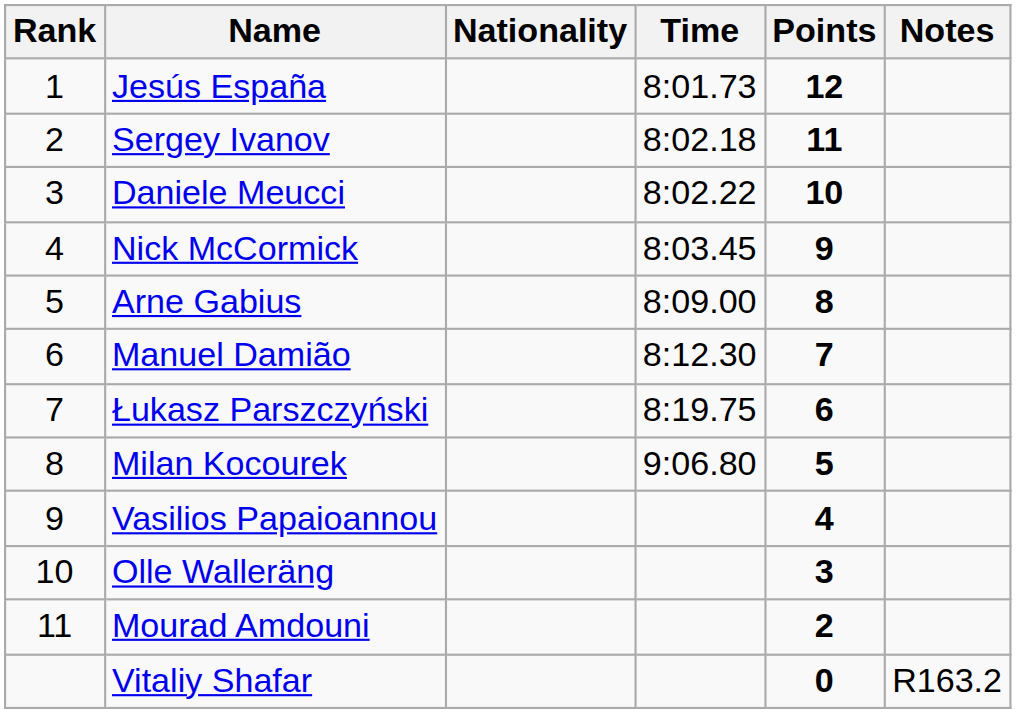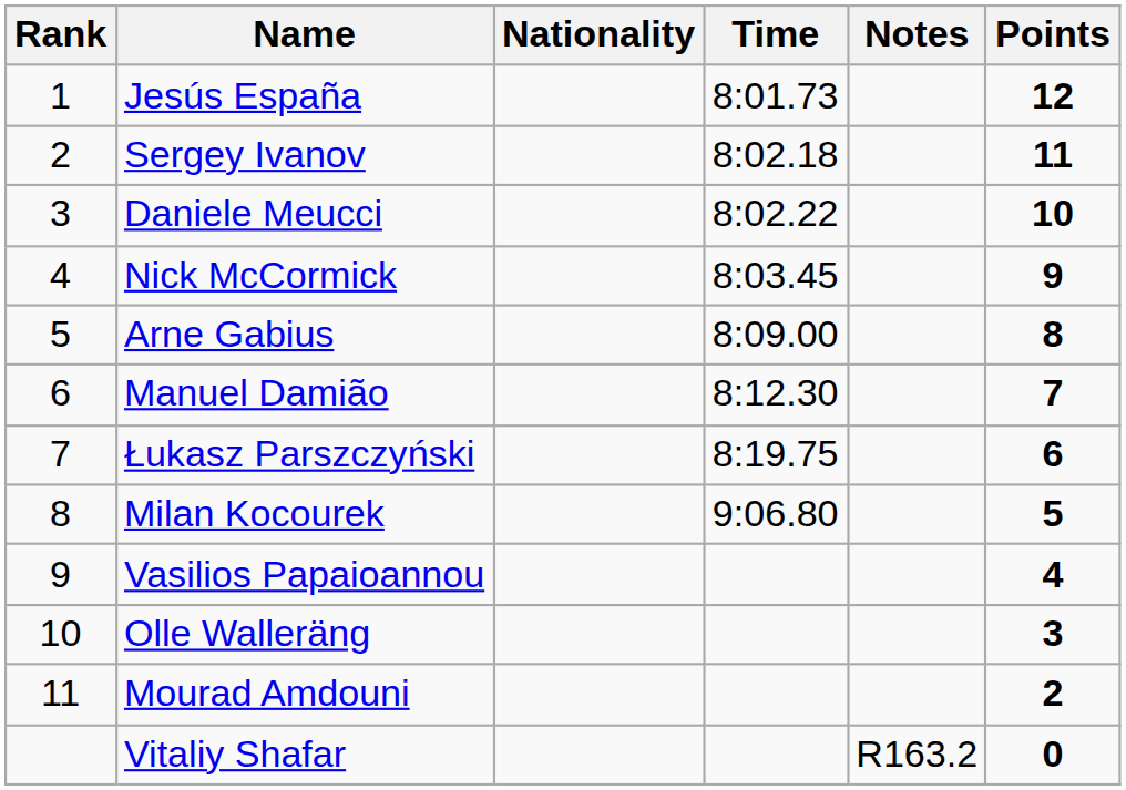columns swapped: Notes <-> Points
